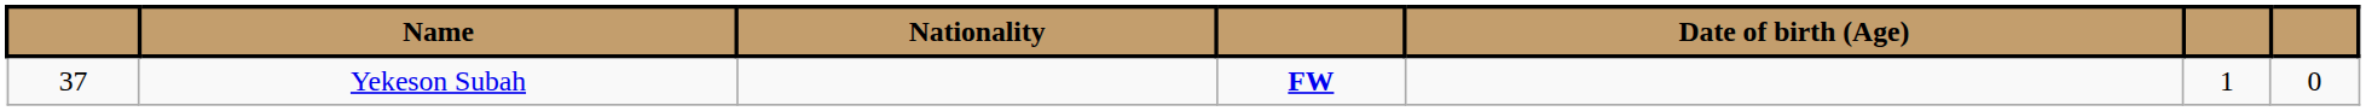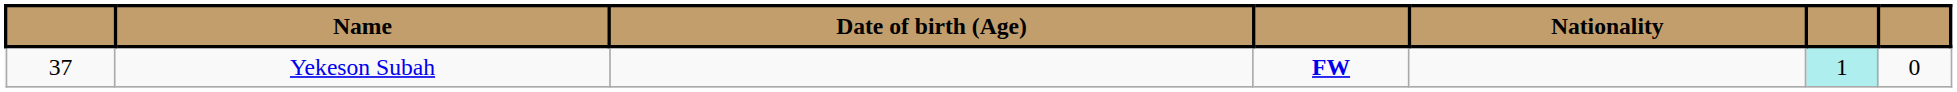columns swapped: Nationality <-> Date of birth (Age)
Yekeson Subah | column 6: no background -> paleturquoise background
